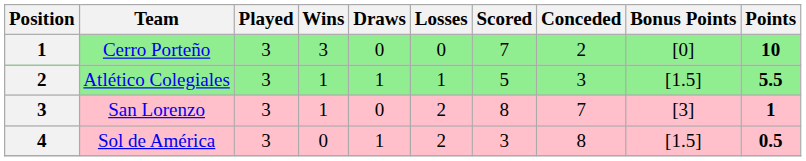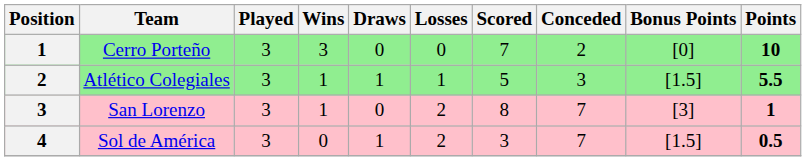Sol de América | Conceded: 8 -> 7
